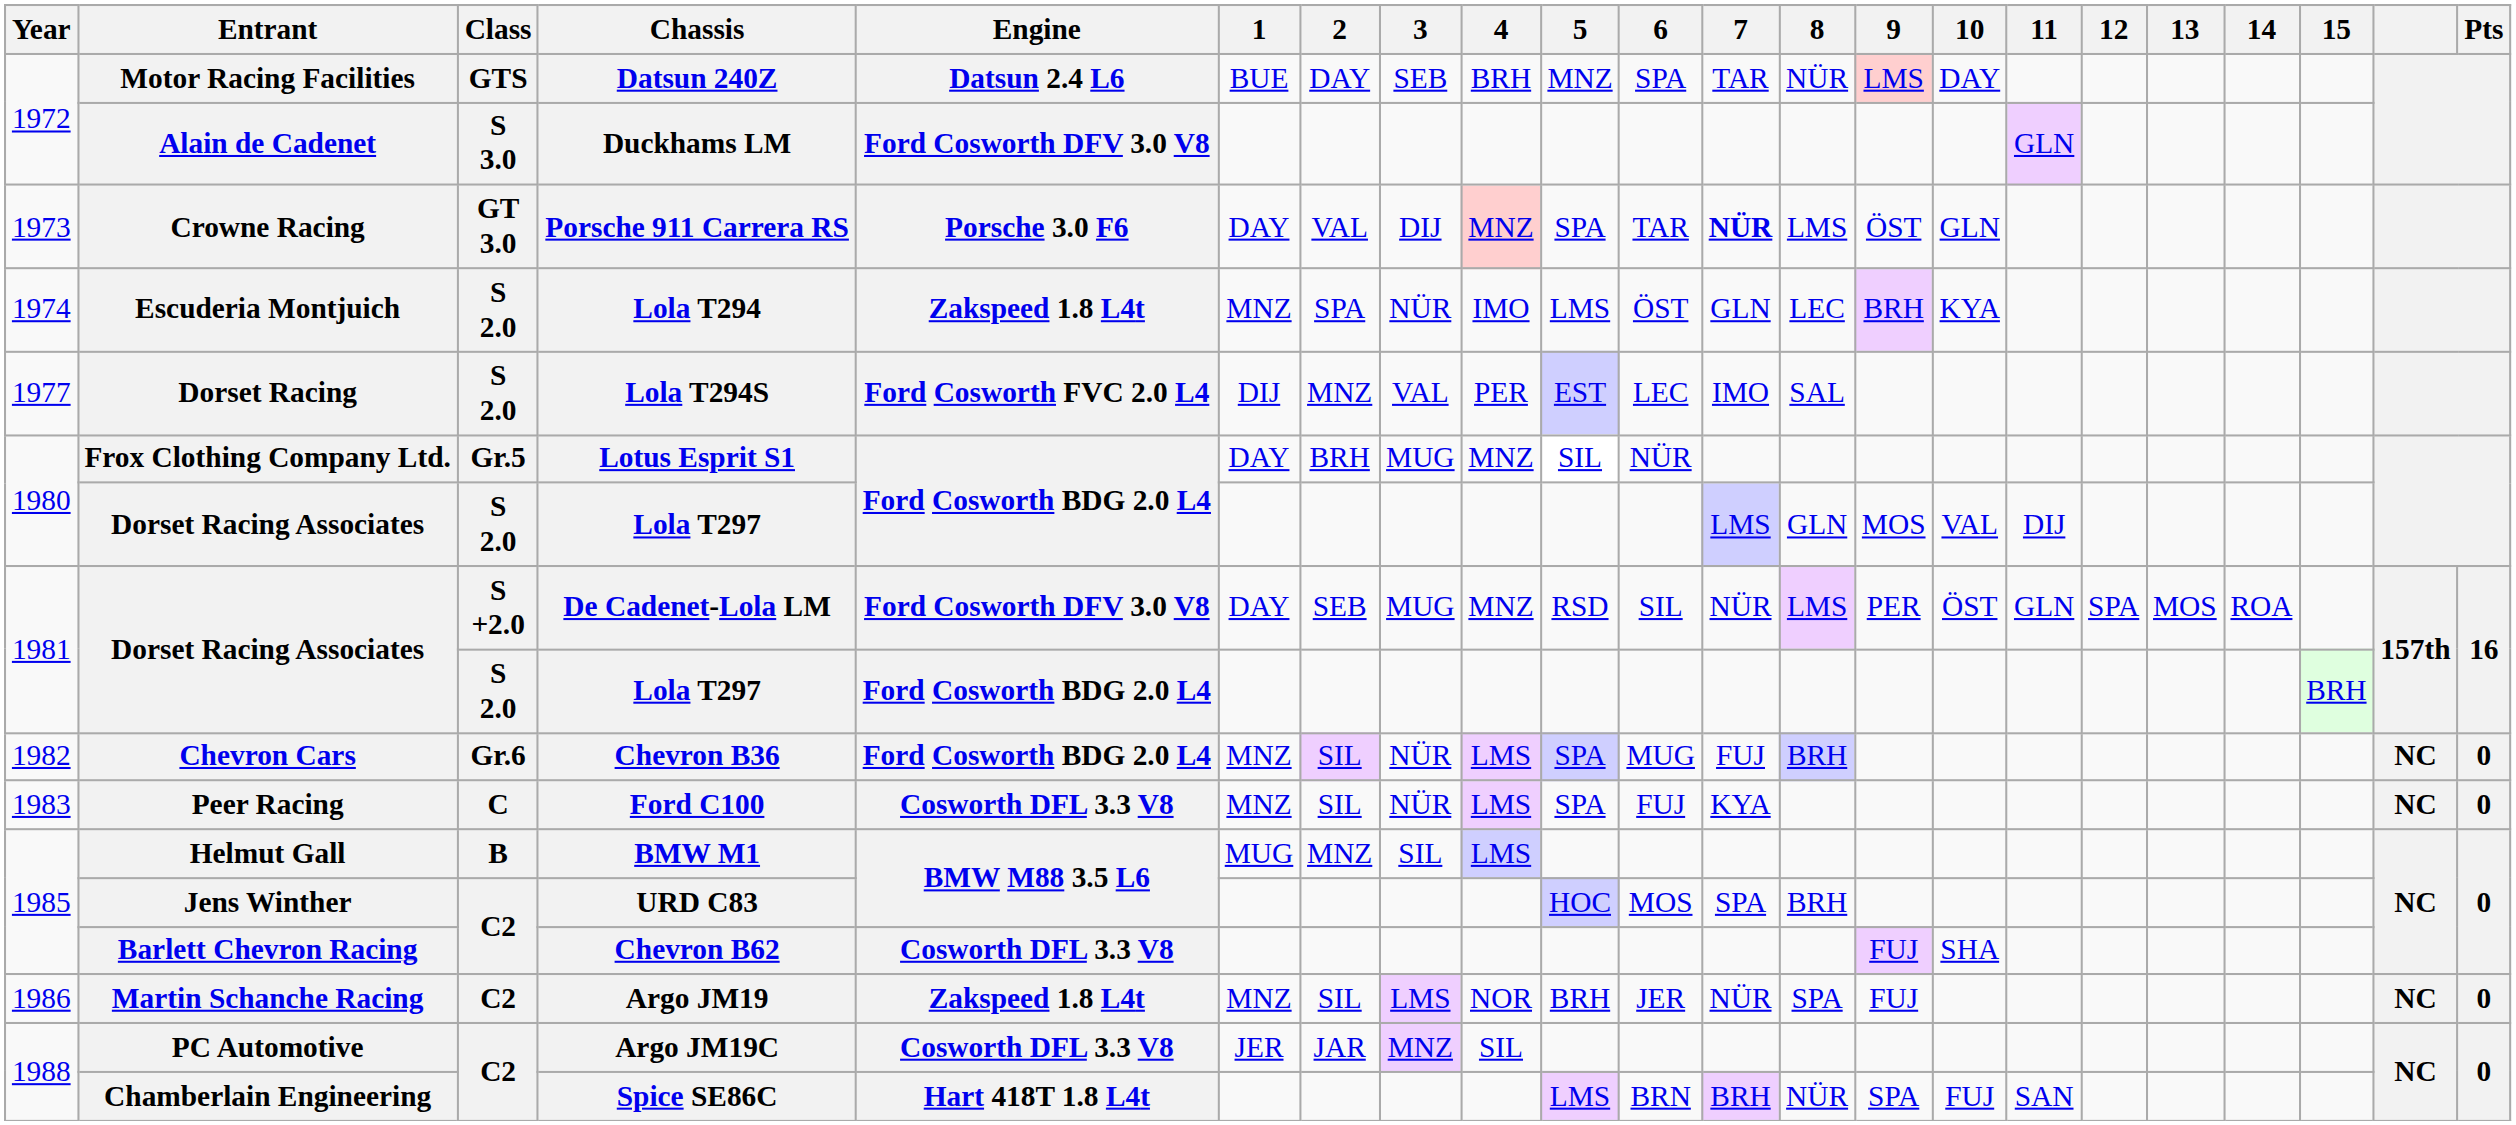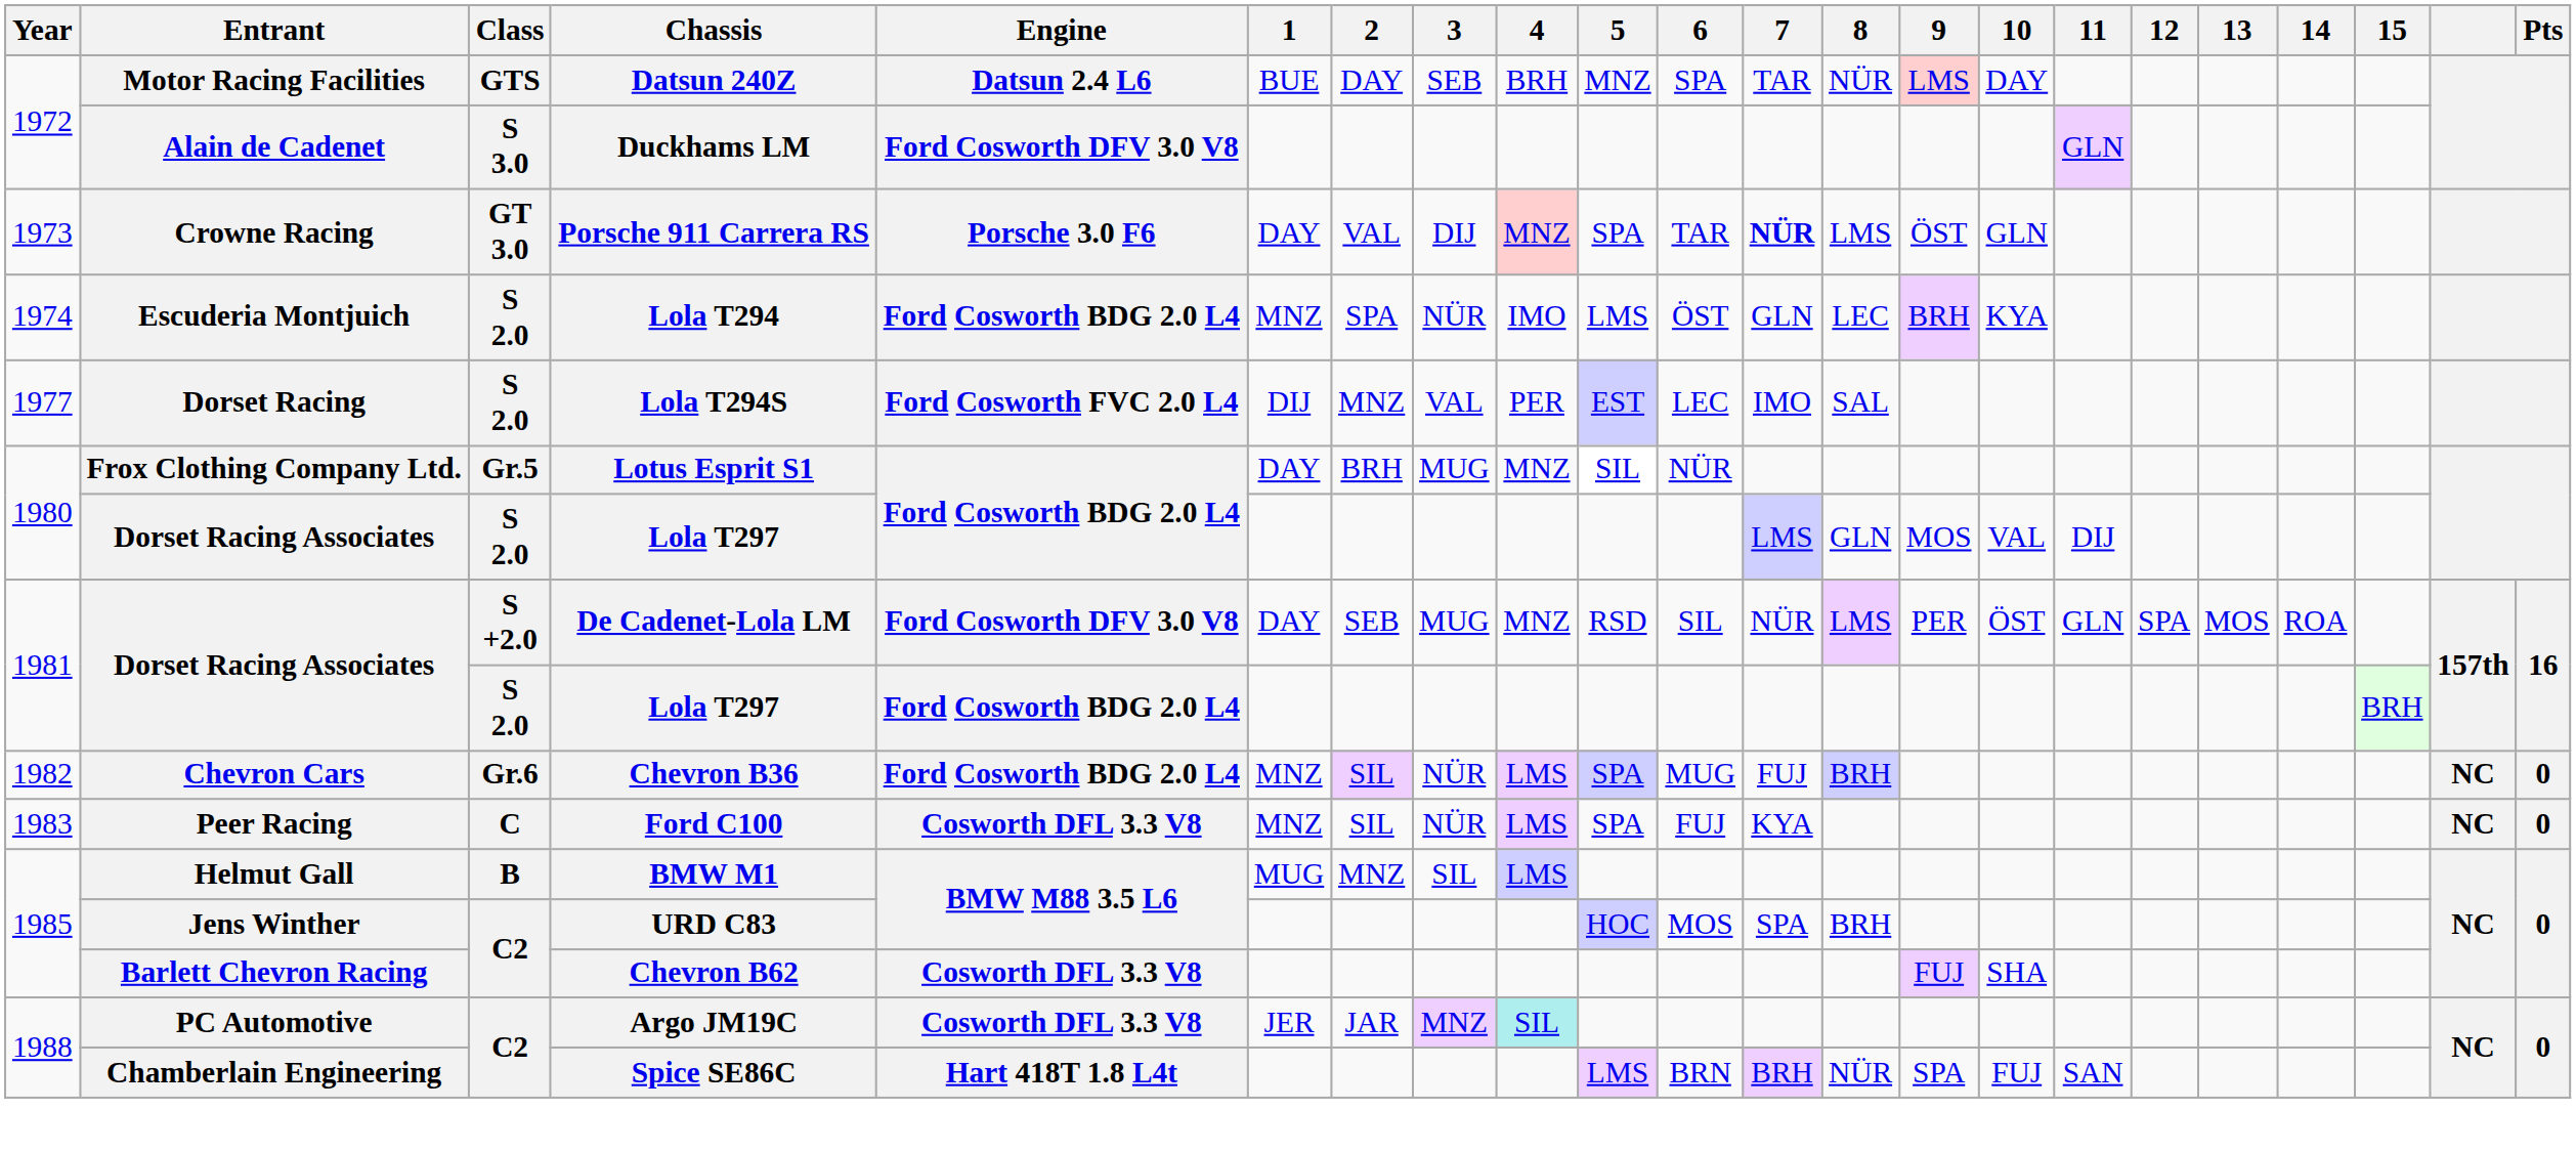Lola T294 | Engine: Zakspeed 1.8 L4t -> Ford Cosworth BDG 2.0 L4
- row: 1986 | Martin Schanche Racing | C2 | Argo JM19 | Zakspeed 1.8 L4t | MNZ | SIL | LMS | NOR | BRH | JER | NÜR | SPA | FUJ | NC | 0
Argo JM19C | 4: no background -> paleturquoise background
